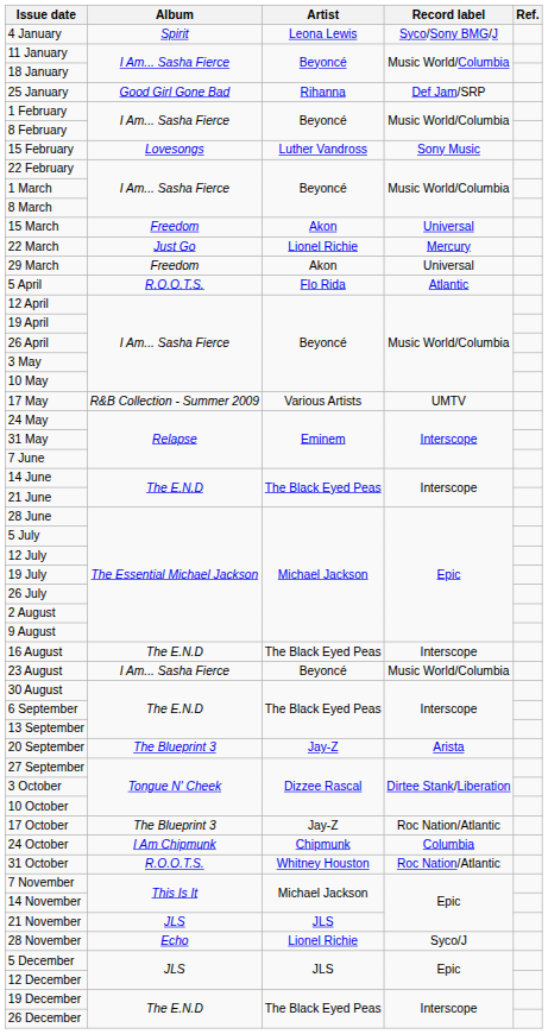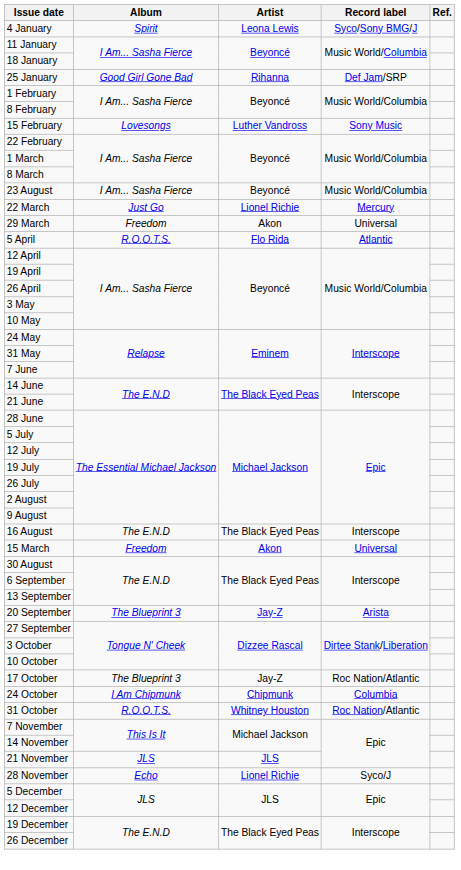rows swapped: 15 March <-> 23 August
- row: 17 May | R&B Collection - Summer 2009 | Various Artists | UMTV
